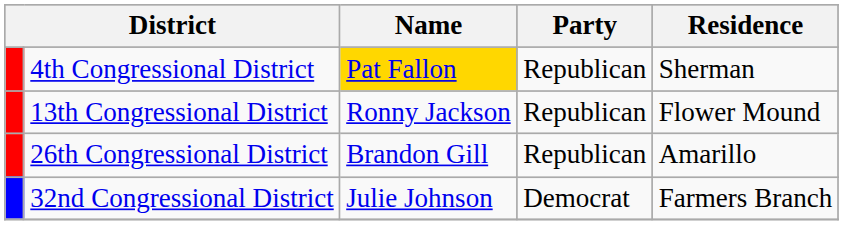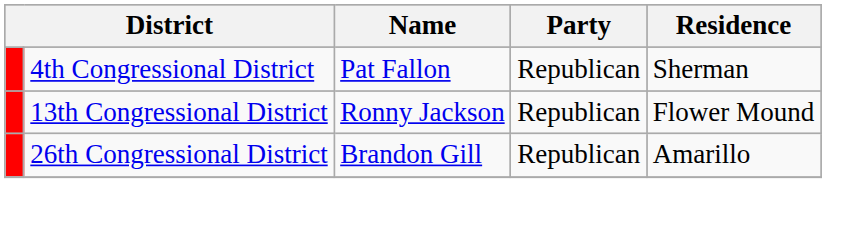4th Congressional District | Name: gold background -> no background
- row: 32nd Congressional District | Julie Johnson | Democrat | Farmers Branch
